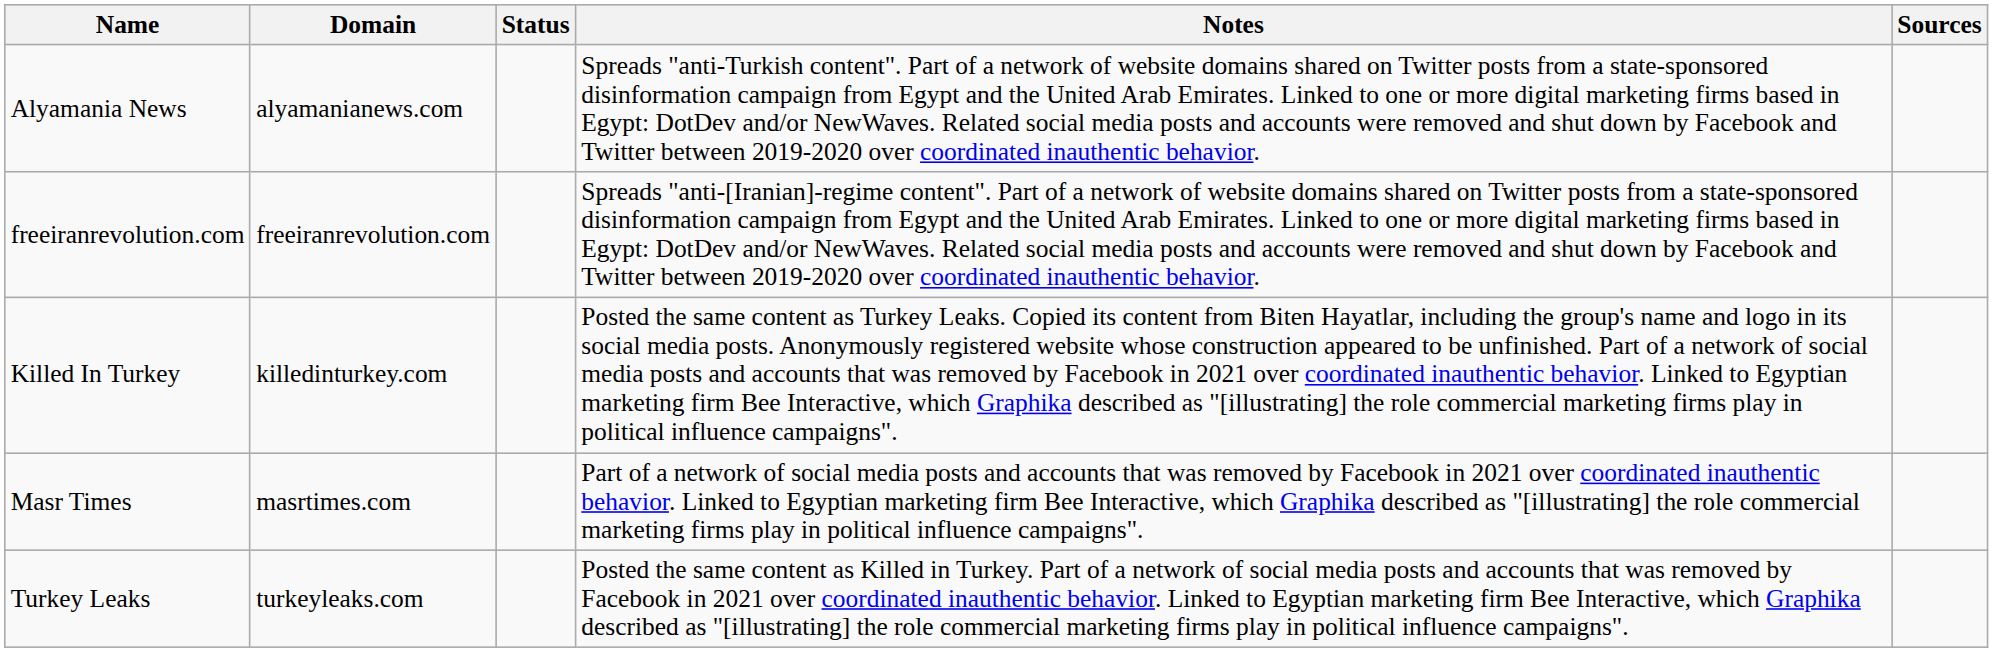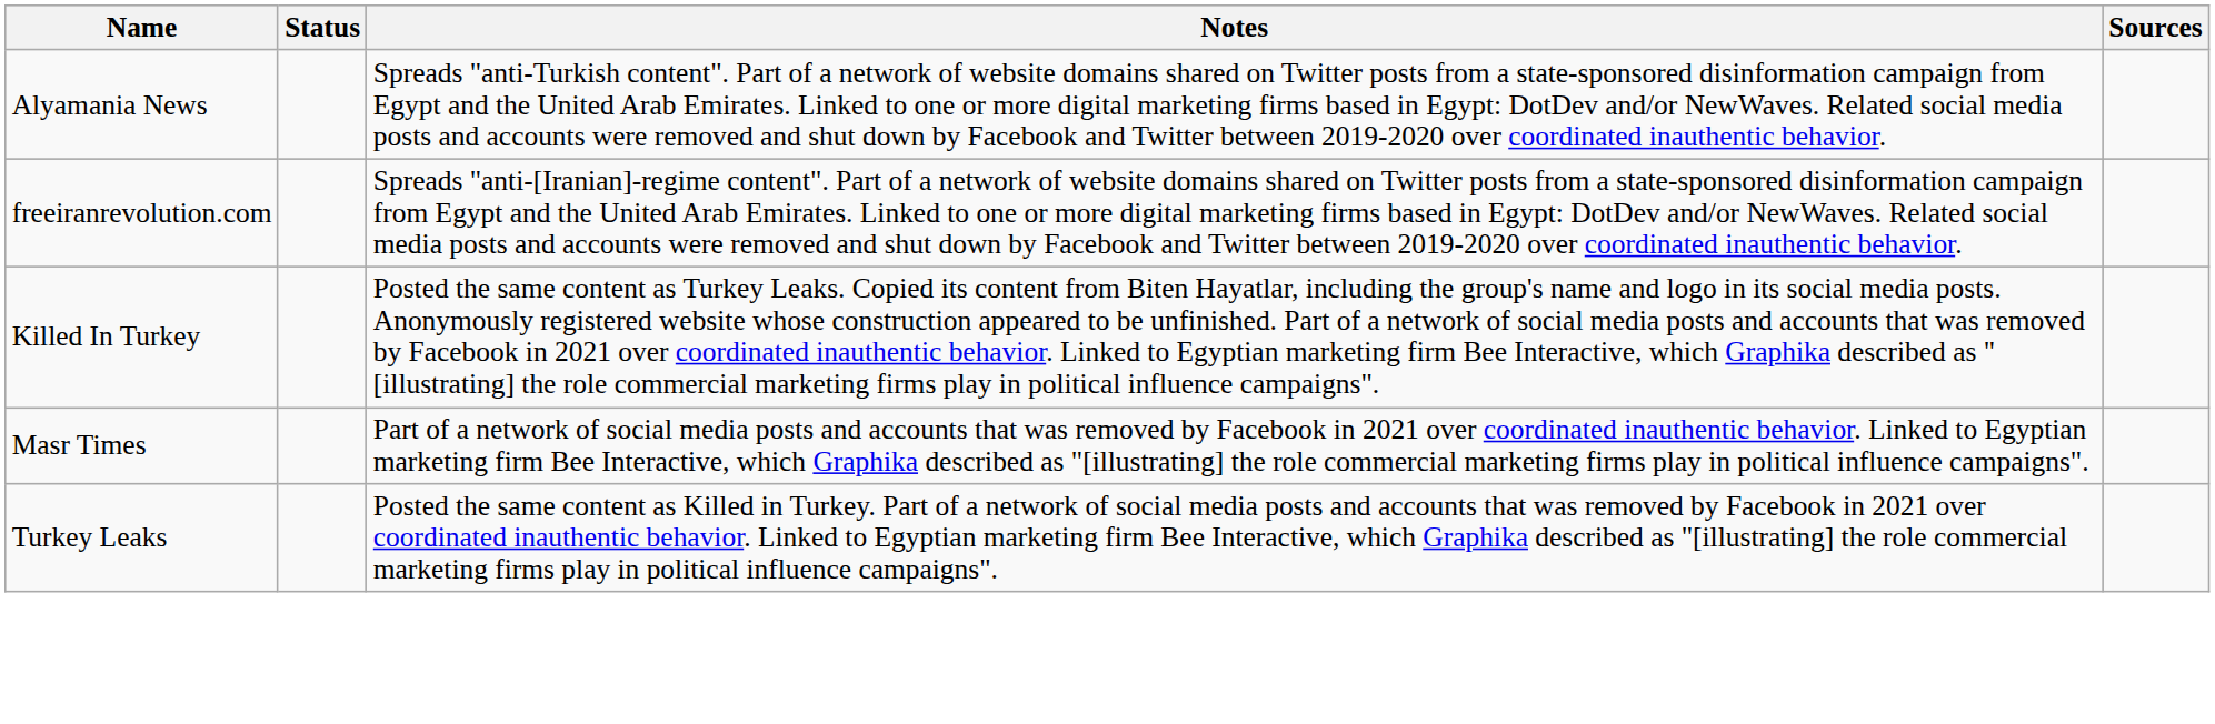- column: Domain | alyamanianews.com | freeiranrevolution.com | killedinturkey.com | masrtimes.com | turkeyleaks.com
